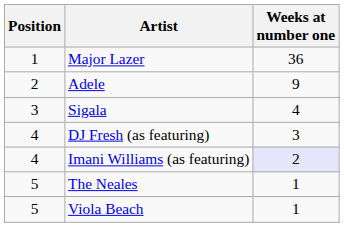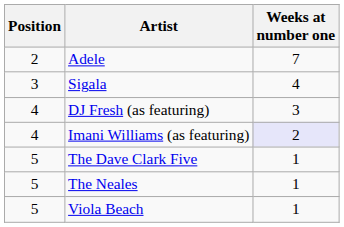- row: 1 | Major Lazer | 36
Adele | Weeks at number one: 9 -> 7
+ row: 5 | The Dave Clark Five | 1
